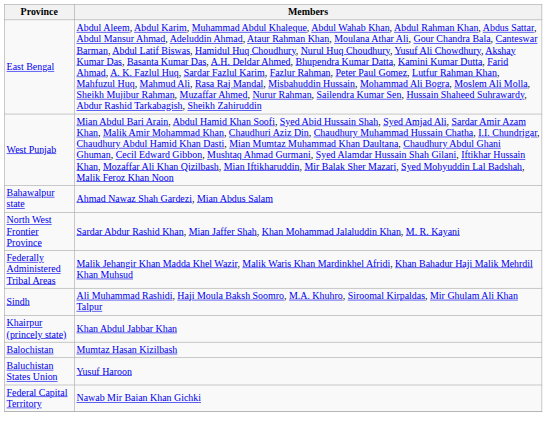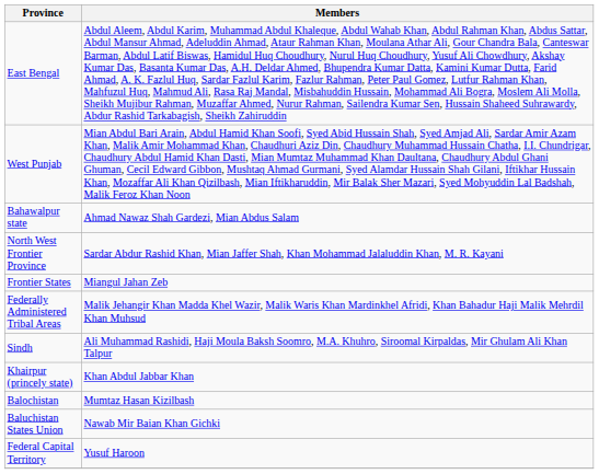+ row: Frontier States | Miangul Jahan Zeb
Baluchistan States Union | Members: Yusuf Haroon -> Nawab Mir Baian Khan Gichki
Federal Capital Territory | Members: Nawab Mir Baian Khan Gichki -> Yusuf Haroon
